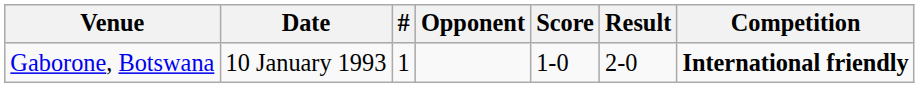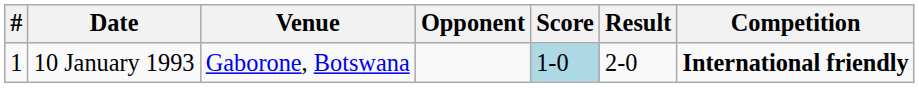columns swapped: # <-> Venue
10 January 1993 | Score: no background -> lightblue background
